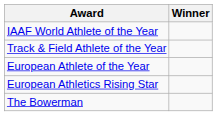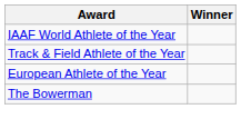- row: European Athletics Rising Star
